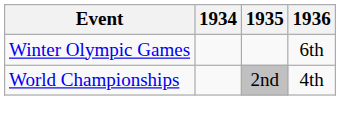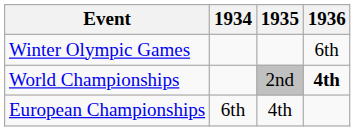World Championships | 1936: normal -> bold
+ row: European Championships | 6th | 4th
